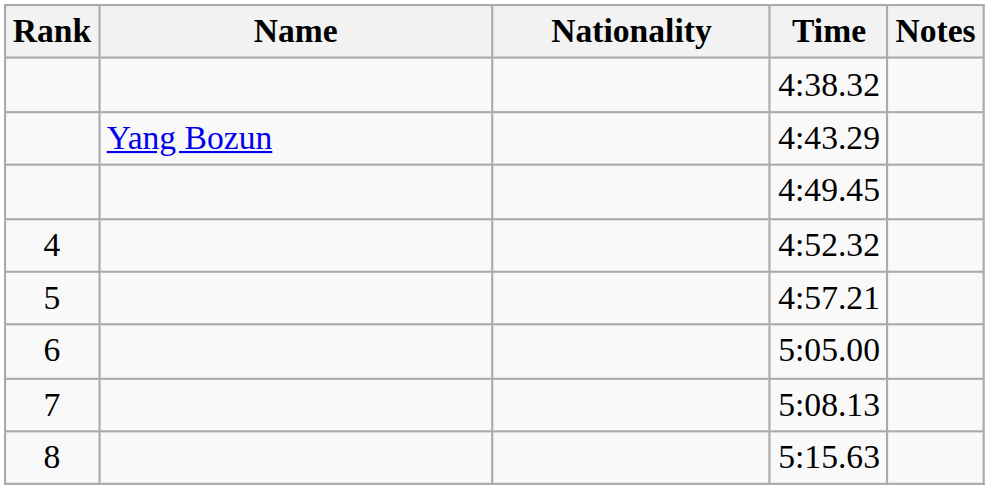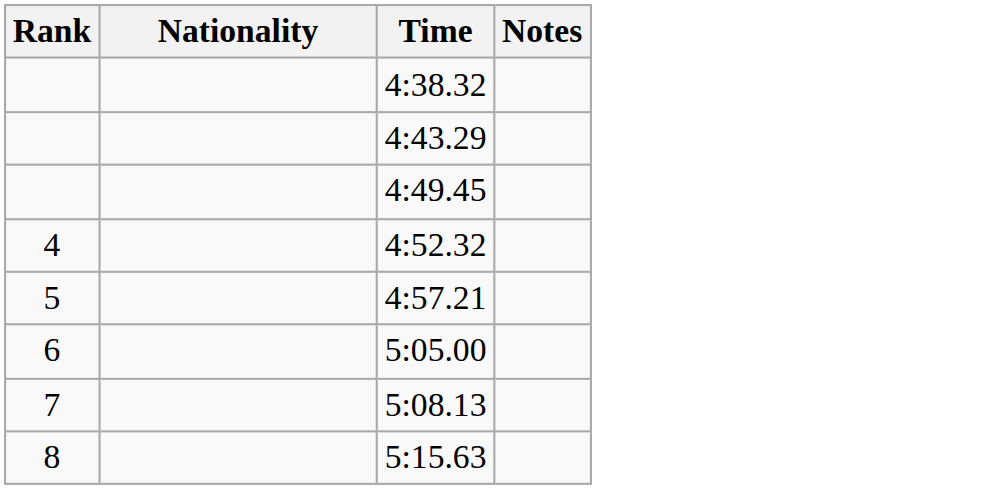- column: Name | Yang Bozun
